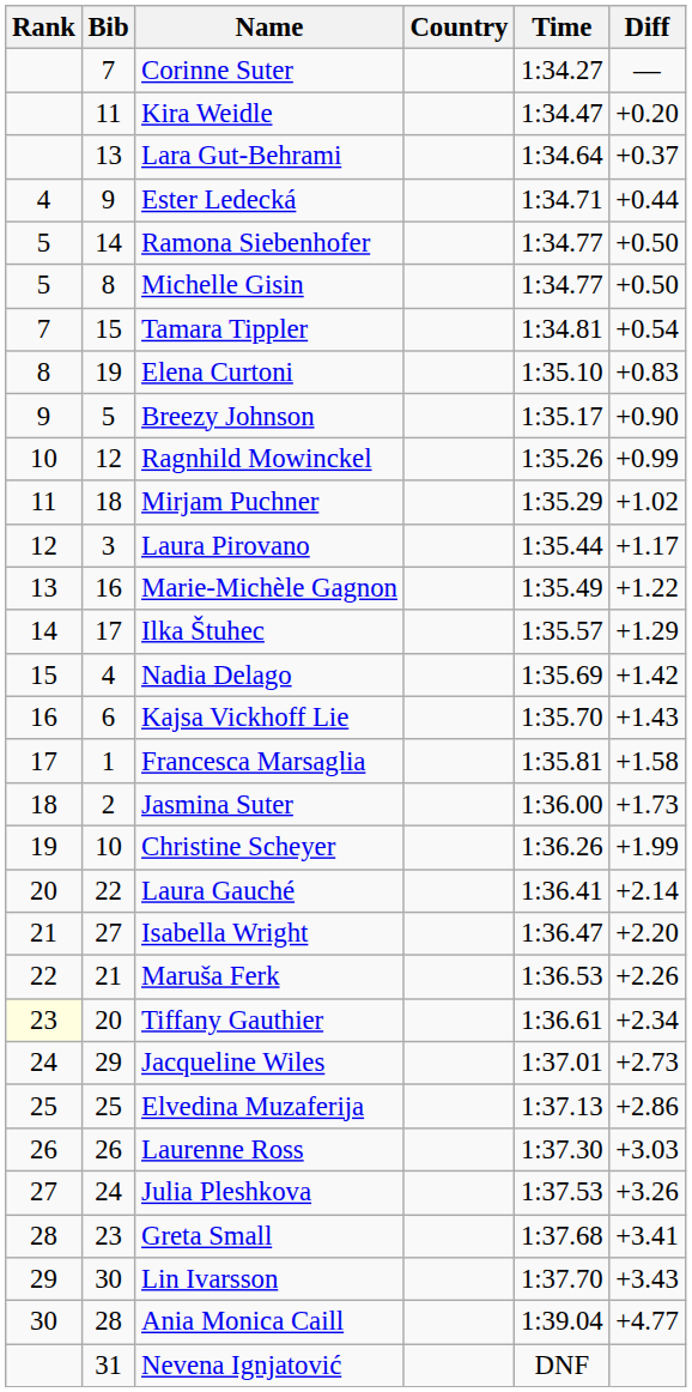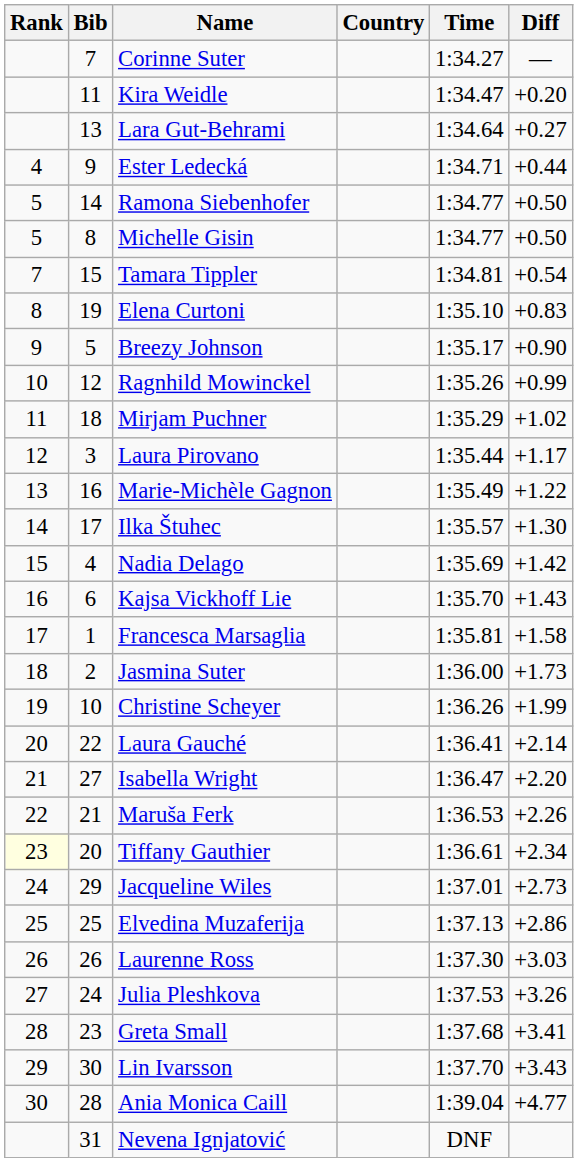Lara Gut-Behrami | Diff: +0.37 -> +0.27
Ilka Štuhec | Diff: +1.29 -> +1.30
